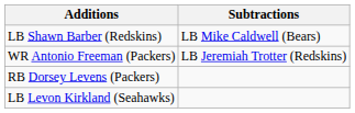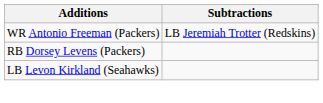- row: LB Shawn Barber (Redskins) | LB Mike Caldwell (Bears)
